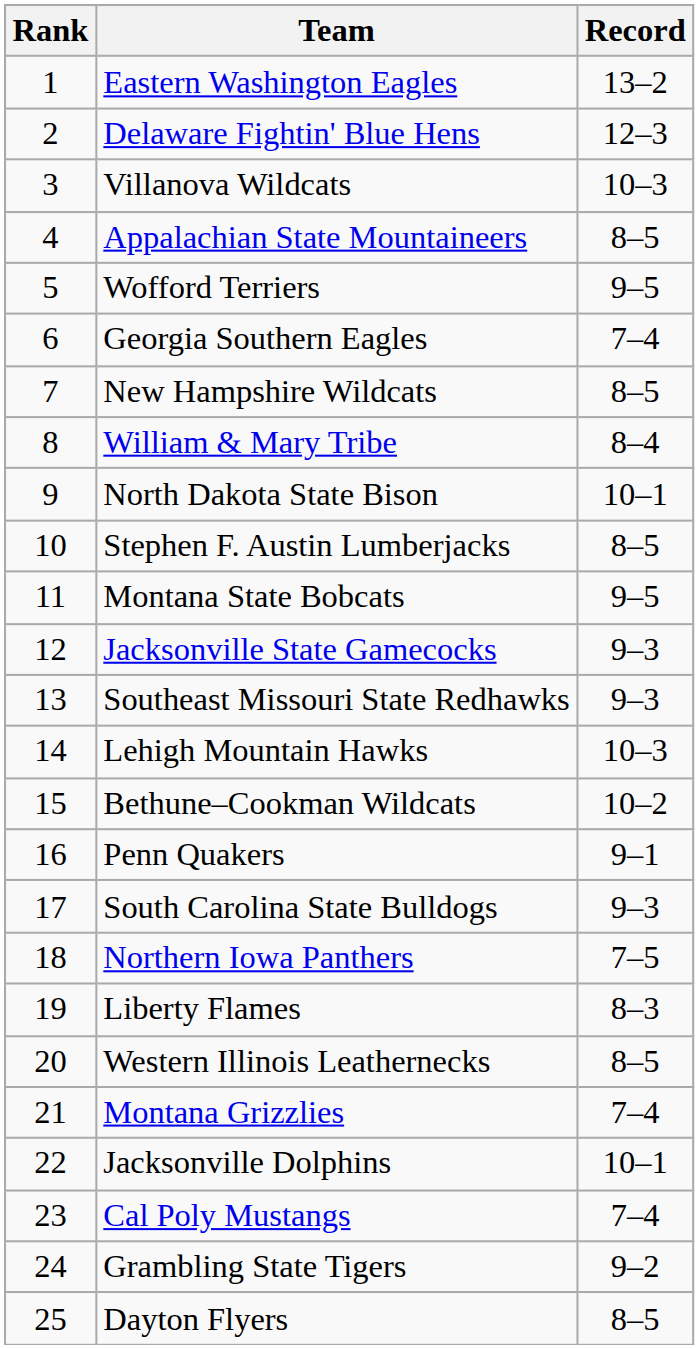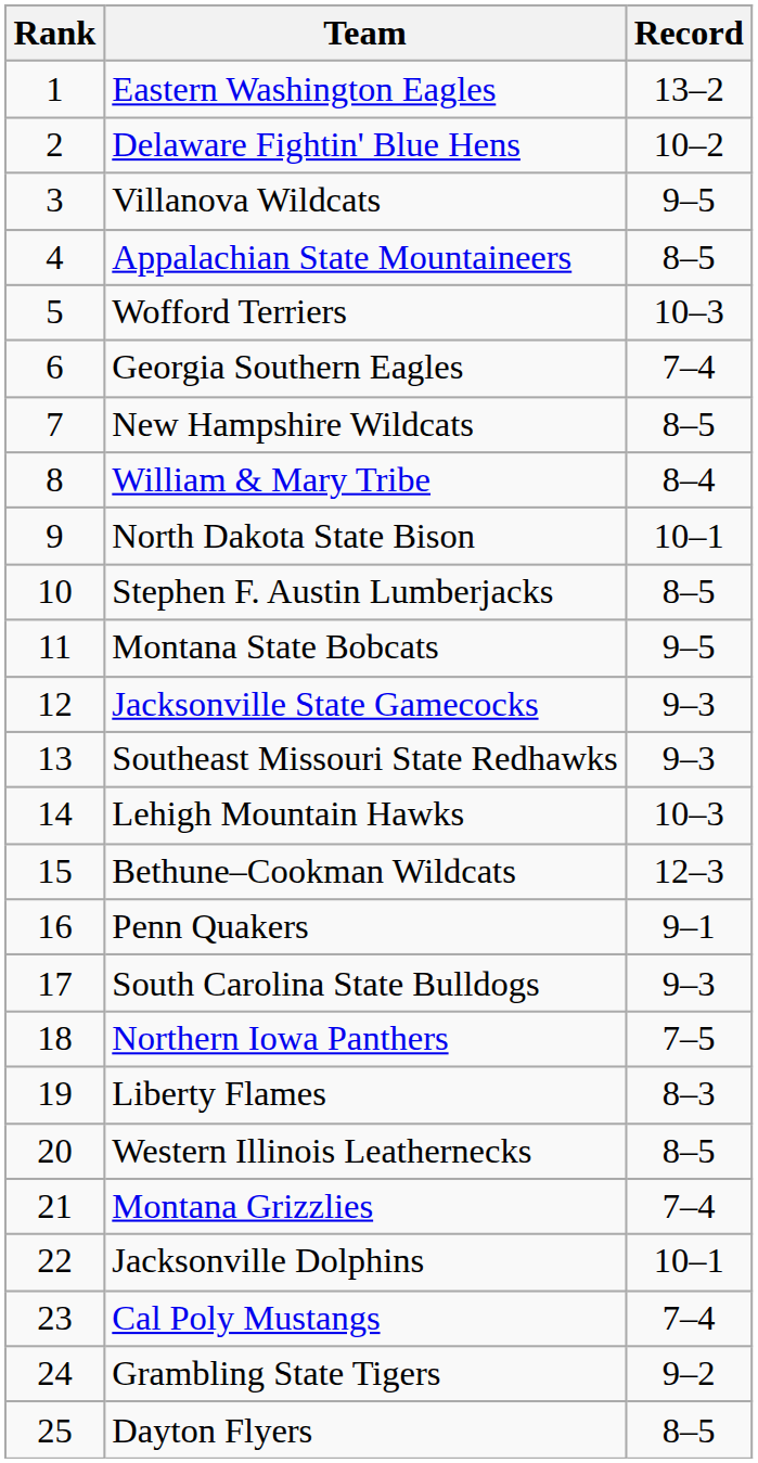Delaware Fightin' Blue Hens | Record: 12–3 -> 10–2
Villanova Wildcats | Record: 10–3 -> 9–5
Wofford Terriers | Record: 9–5 -> 10–3
Bethune–Cookman Wildcats | Record: 10–2 -> 12–3
